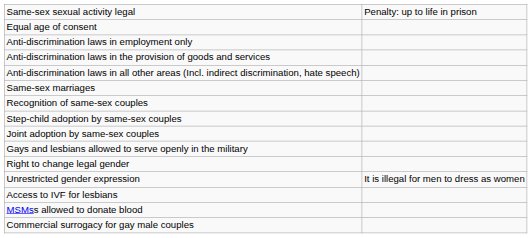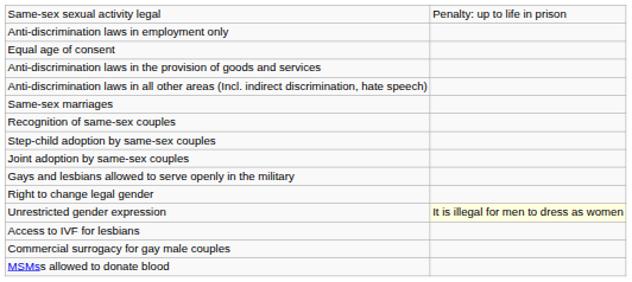rows swapped: Equal age of consent <-> Anti-discrimination laws in employment only
Unrestricted gender expression | column 2: no background -> lightyellow background
rows swapped: Commercial surrogacy for gay male couples <-> MSMss allowed to donate blood
